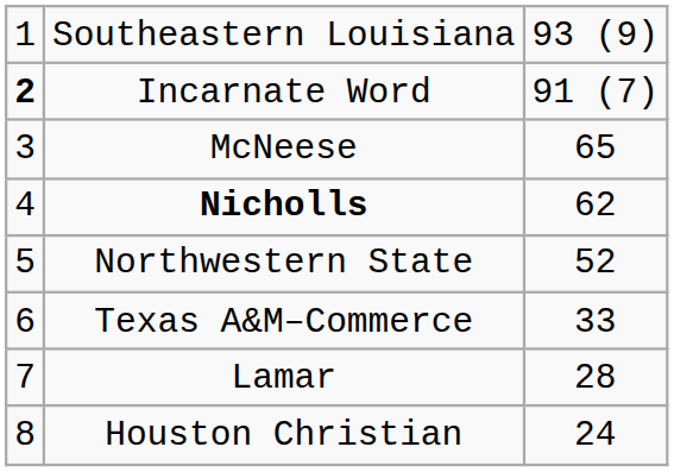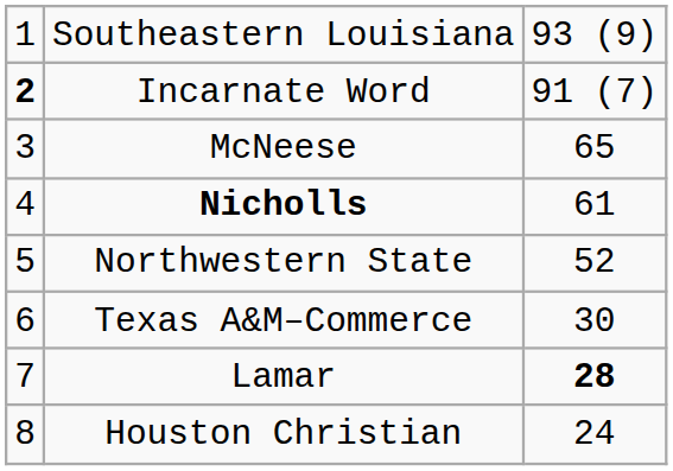Nicholls | column 3: 62 -> 61
Texas A&M–Commerce | column 3: 33 -> 30
Lamar | column 3: normal -> bold
